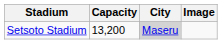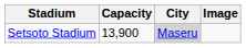Setsoto Stadium | Capacity: 13,200 -> 13,900
